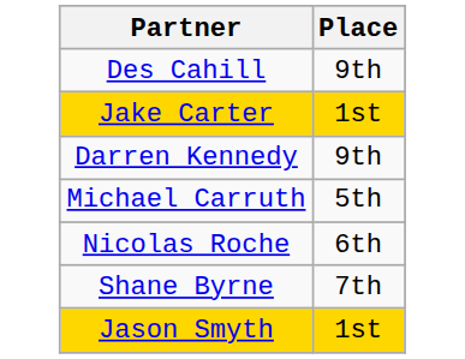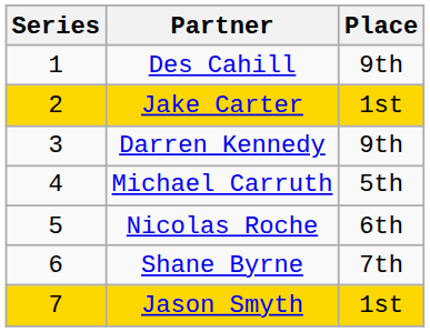+ column: Series | 1 | 2 | 3 | 4 | 5 | 6 | 7
